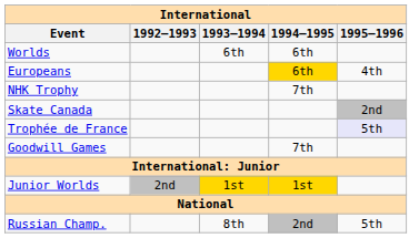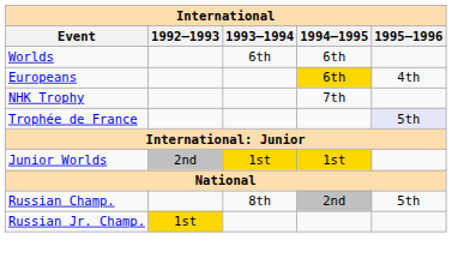- row: Skate Canada | 2nd
- row: Goodwill Games | 7th
+ row: Russian Jr. Champ. | 1st
